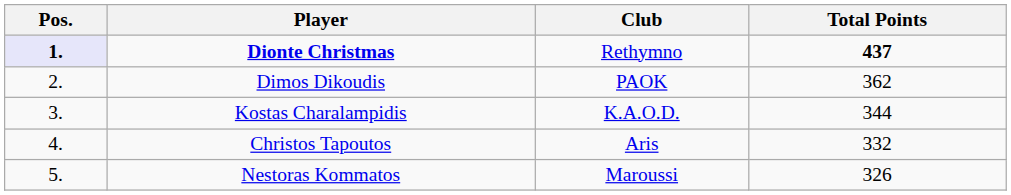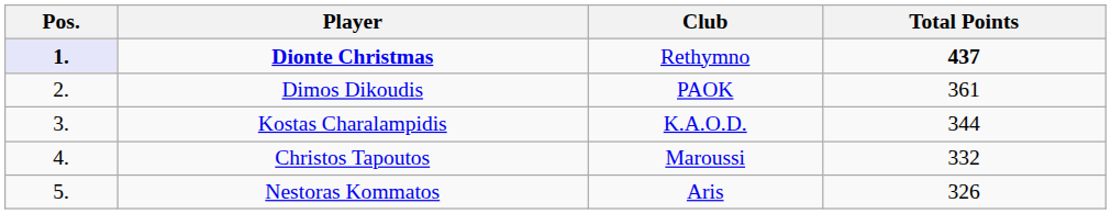Dimos Dikoudis | Total Points: 362 -> 361
Christos Tapoutos | Club: Aris -> Maroussi
Nestoras Kommatos | Club: Maroussi -> Aris
